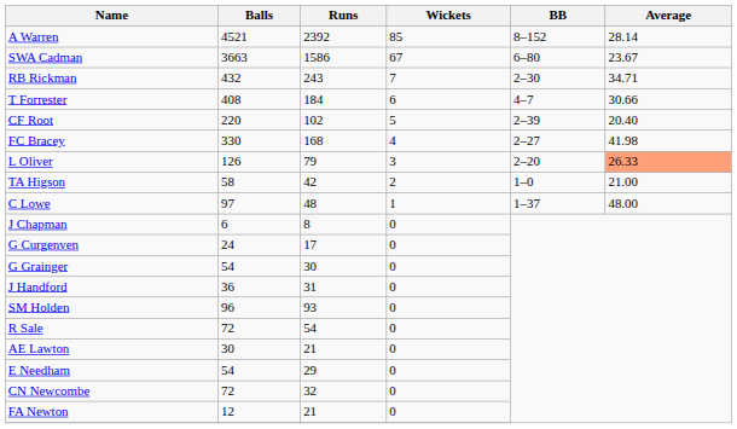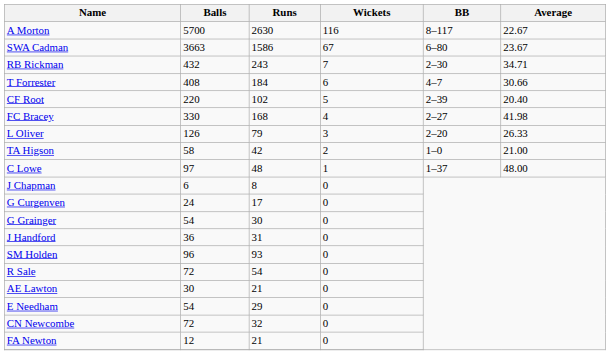+ row: A Morton | 5700 | 2630 | 116 | 8–117 | 22.67
- row: A Warren | 4521 | 2392 | 85 | 8–152 | 28.14
L Oliver | Average: lightsalmon background -> no background
